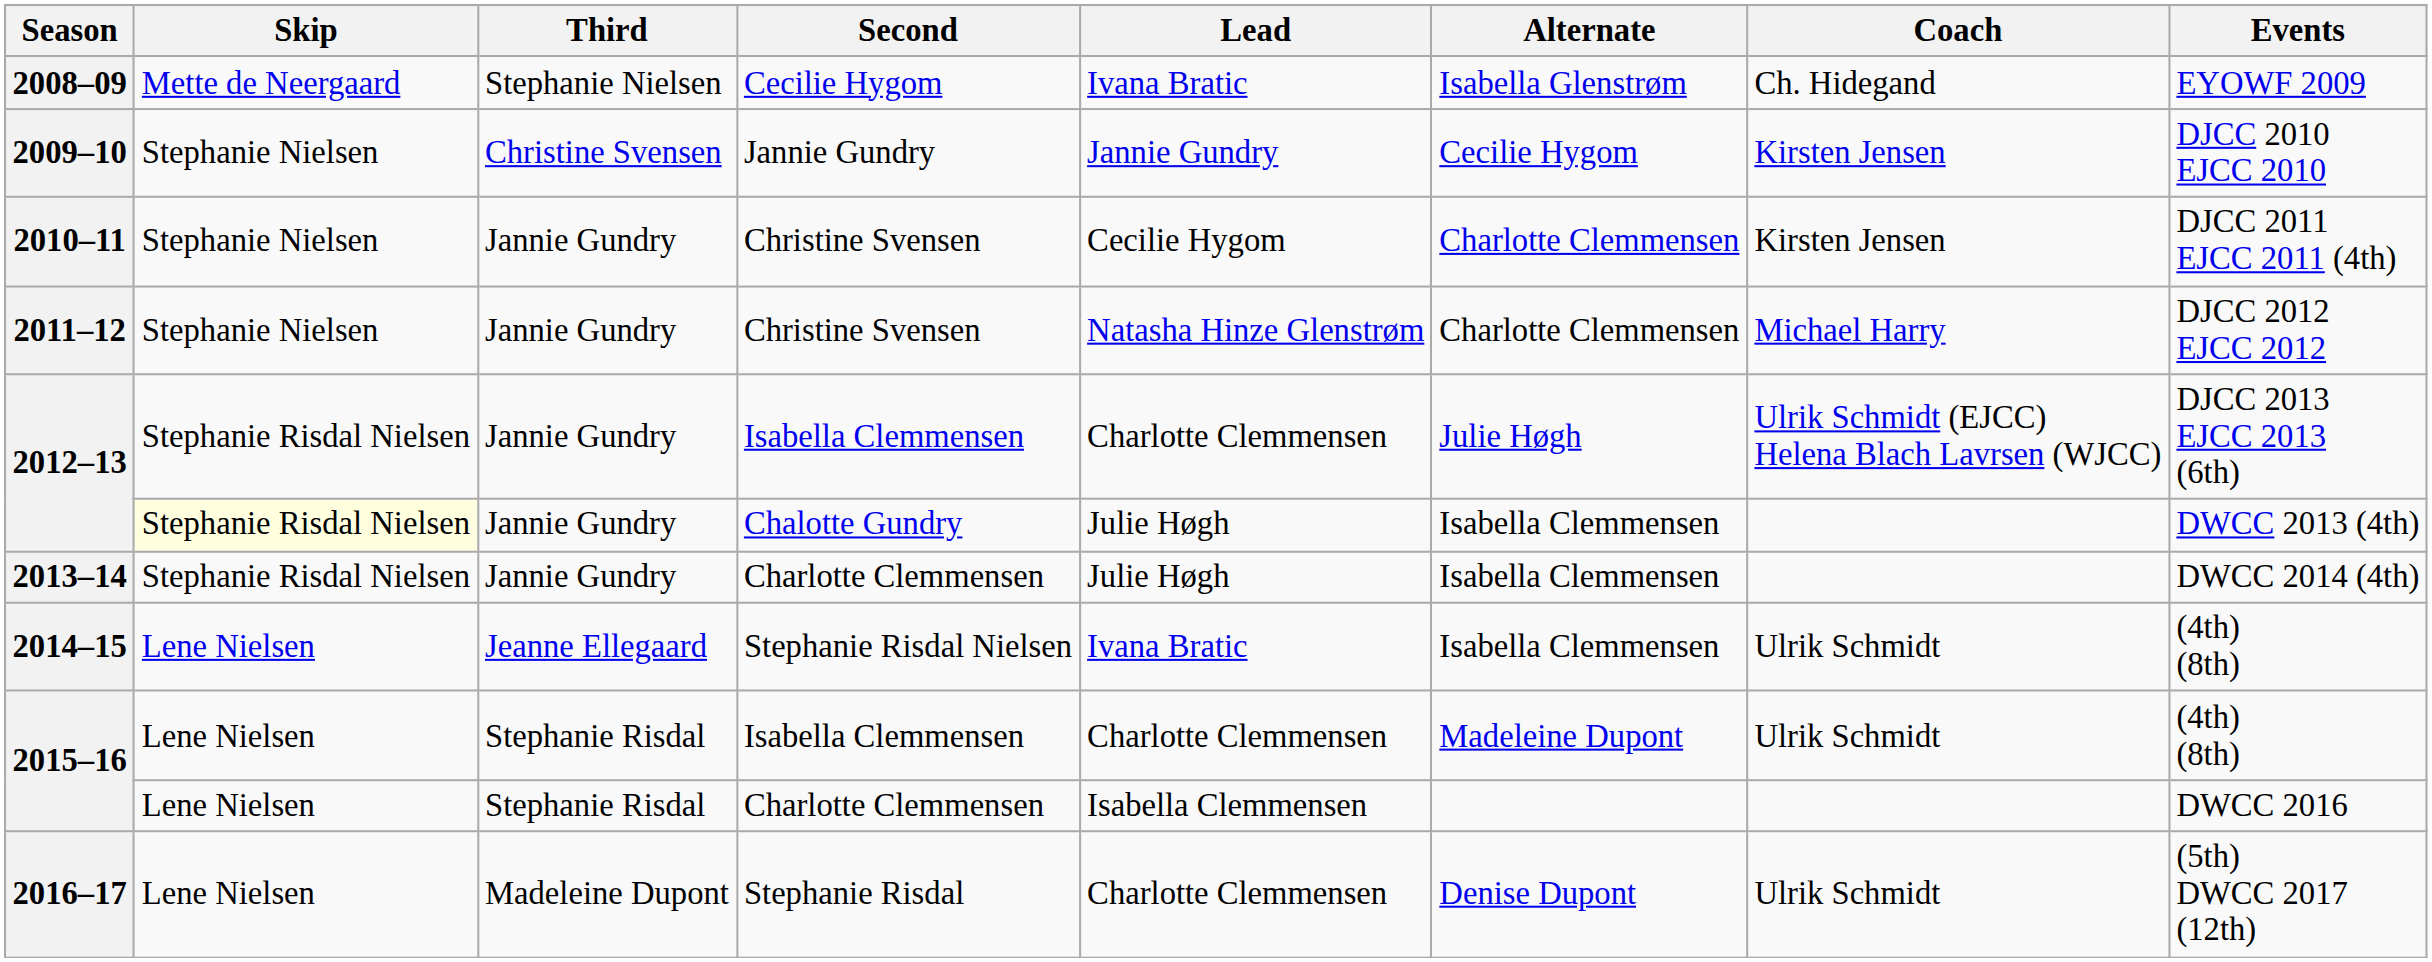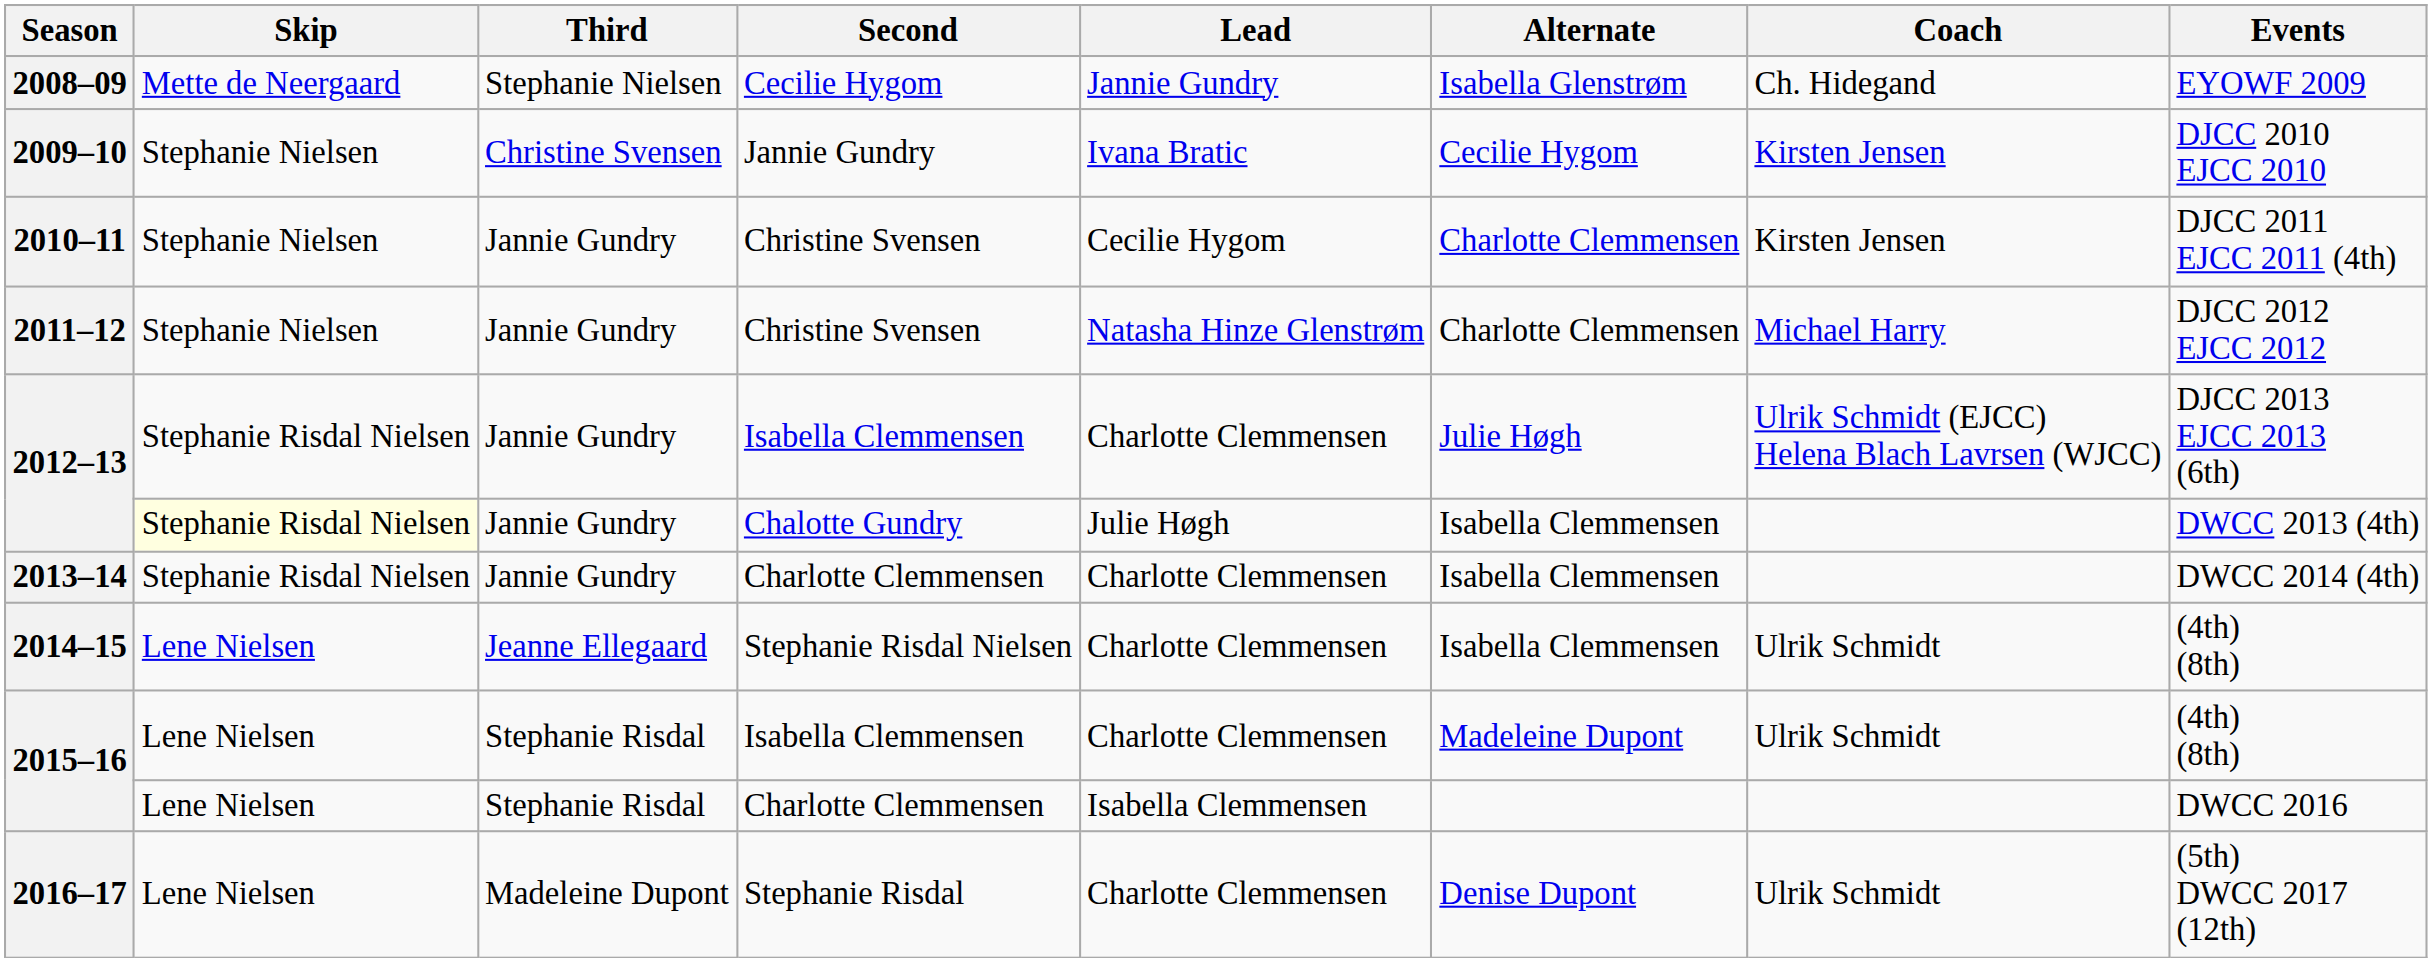2008–09 | Lead: Ivana Bratic -> Jannie Gundry
2009–10 | Lead: Jannie Gundry -> Ivana Bratic
2013–14 | Lead: Julie Høgh -> Charlotte Clemmensen
2014–15 | Lead: Ivana Bratic -> Charlotte Clemmensen
